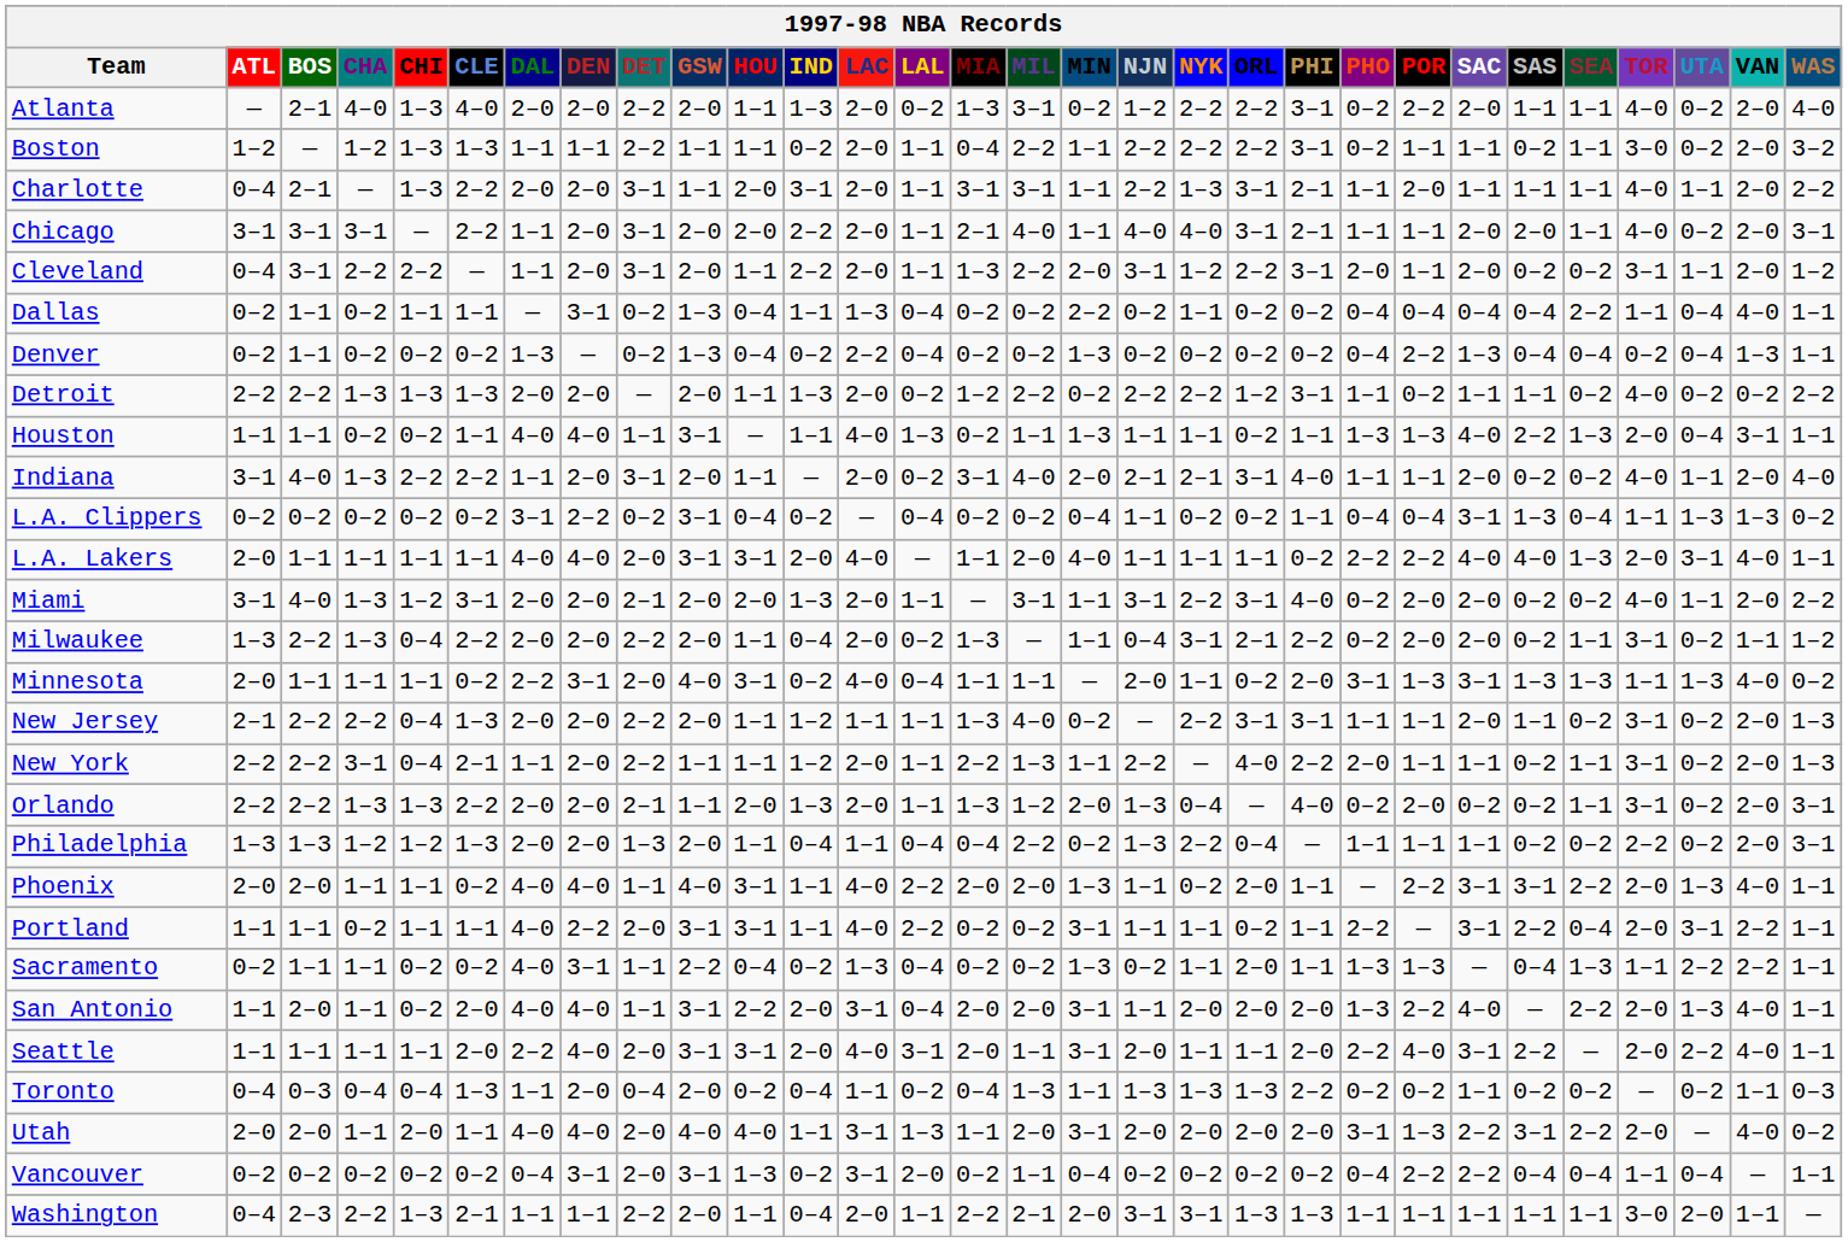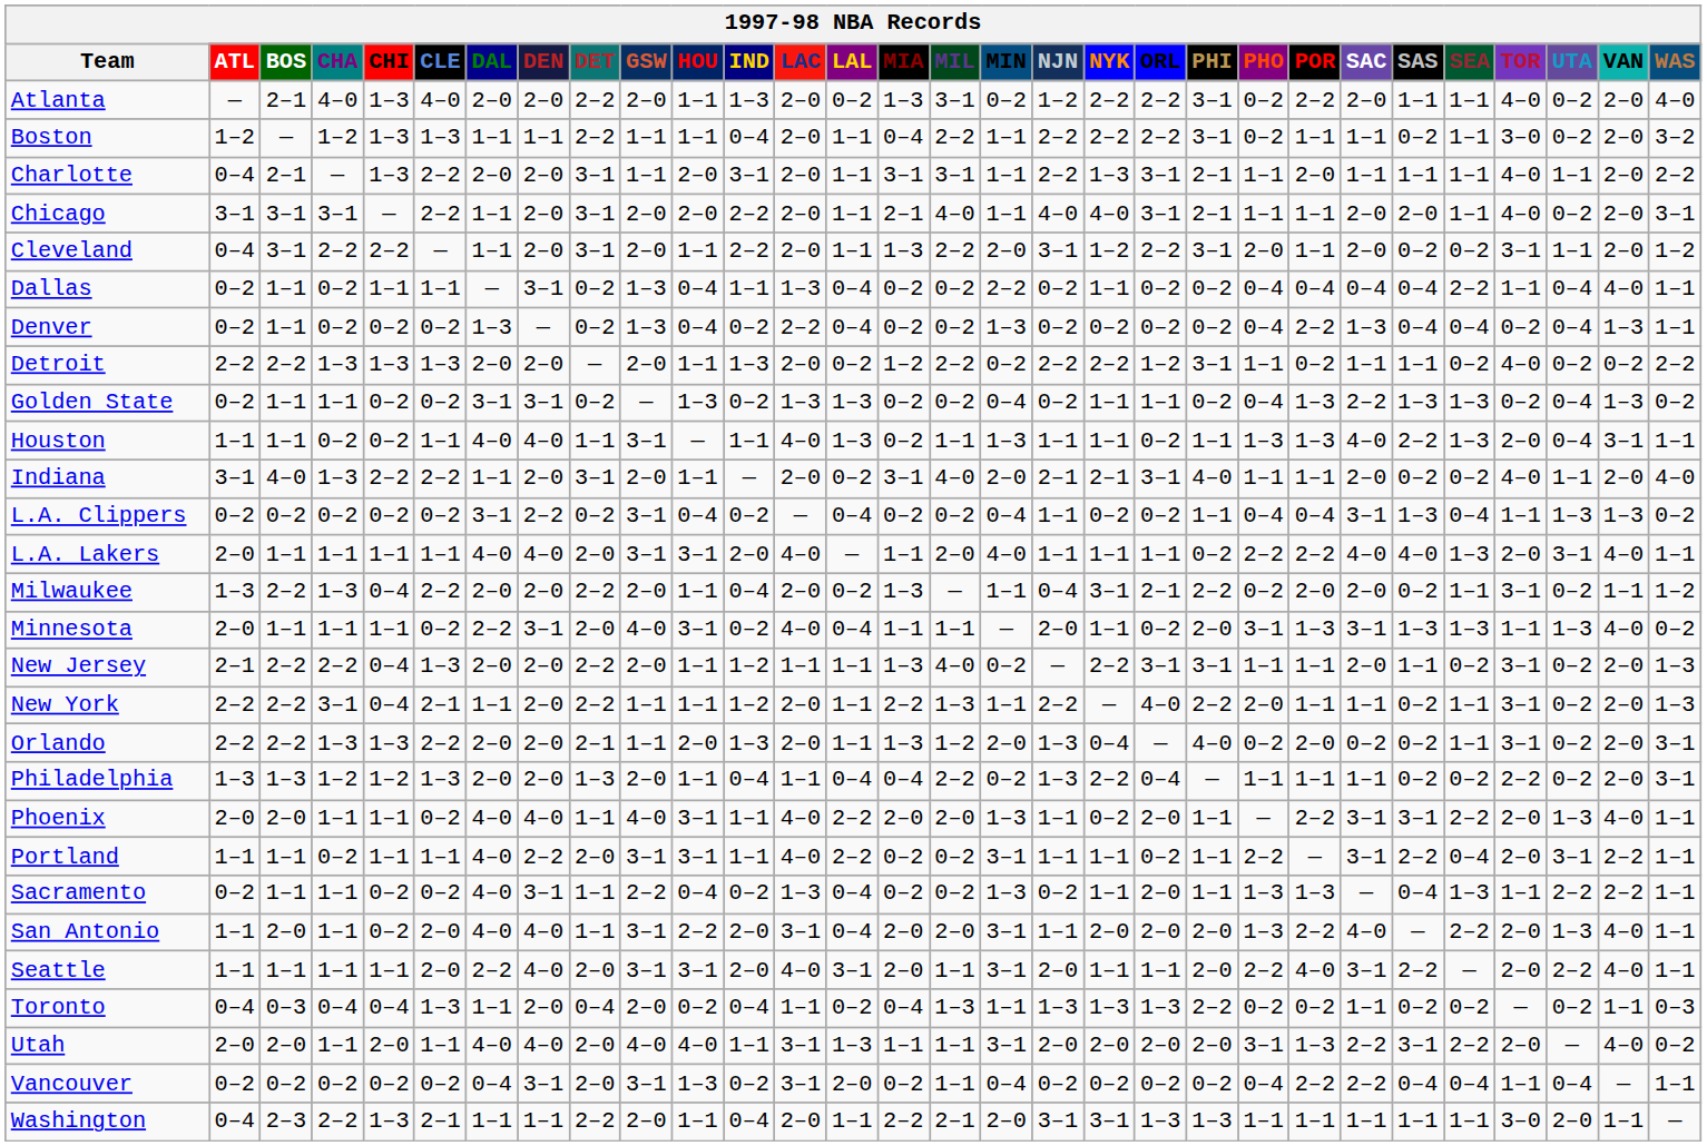Boston | IND: 0–2 -> 0–4
+ row: Golden State | 0–2 | 1–1 | 1–1 | 0–2 | 0–2 | 3–1 | 3–1 | 0–2 | — | 1–3 | 0–2 | 1–3 | 1–3 | 0–2 | 0–2 | 0–4 | 0–2 | 1–1 | 1–1 | 0–2 | 0–4 | 1–3 | 2–2 | 1–3 | 1–3 | 0–2 | 0–4 | 1–3 | 0–2
- row: Miami | 3–1 | 4–0 | 1–3 | 1–2 | 3–1 | 2–0 | 2–0 | 2–1 | 2–0 | 2–0 | 1–3 | 2–0 | 1–1 | — | 3–1 | 1–1 | 3–1 | 2–2 | 3–1 | 4–0 | 0–2 | 2–0 | 2–0 | 0–2 | 0–2 | 4–0 | 1–1 | 2–0 | 2–2
Utah | MIL: 2–0 -> 1–1
